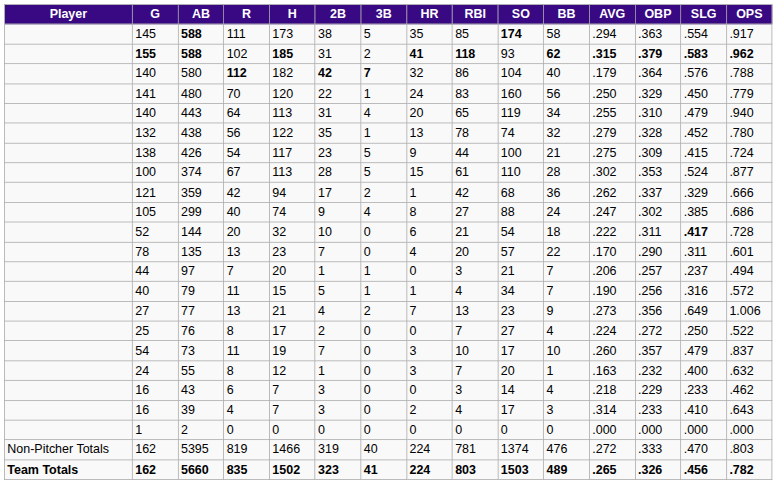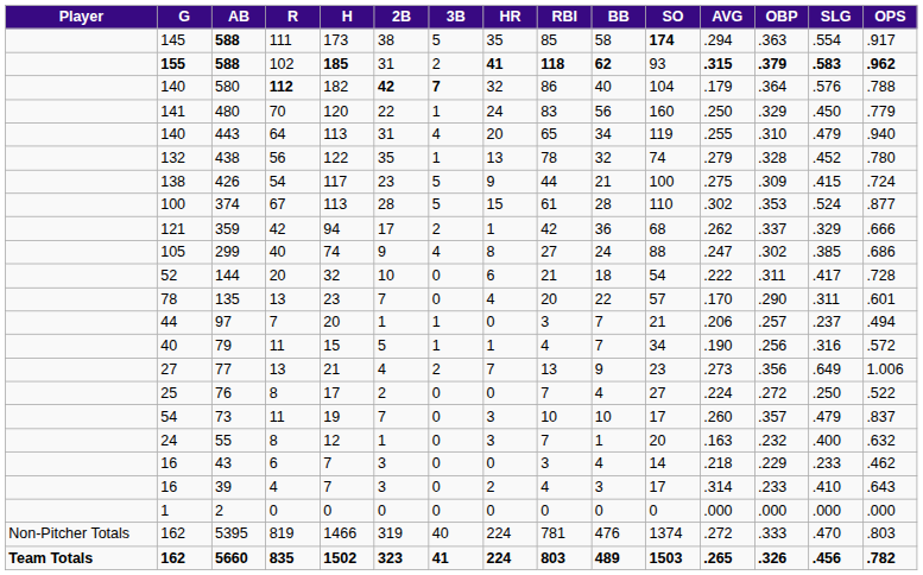columns swapped: BB <-> SO
144 | SLG: bold -> normal
